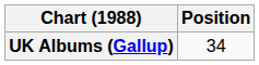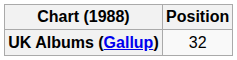UK Albums (Gallup) | Position: 34 -> 32
